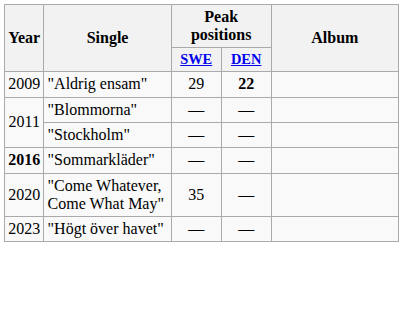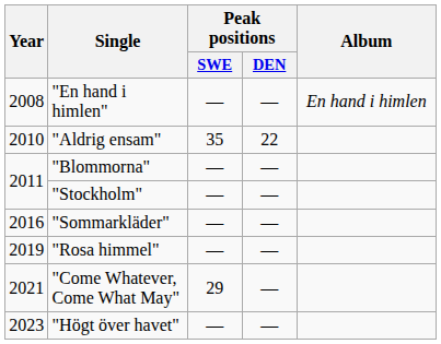+ row: 2008 | "En hand i himlen" | — | — | En hand i himlen
"Aldrig ensam" | Year: 2009 -> 2010
"Aldrig ensam" | Peak positions / SWE: 29 -> 35
"Aldrig ensam" | Peak positions / DEN: bold -> normal
"Sommarkläder" | Year: bold -> normal
+ row: 2019 | "Rosa himmel" | — | —
"Come Whatever, Come What May" | Year: 2020 -> 2021
"Come Whatever, Come What May" | Peak positions / SWE: 35 -> 29
